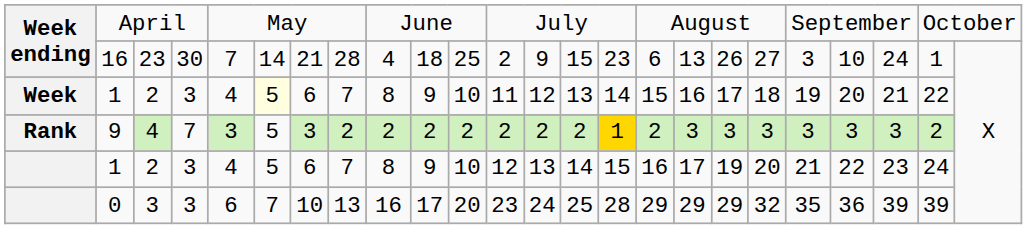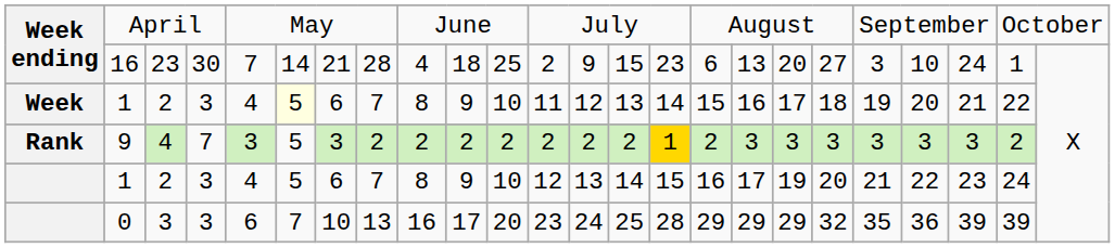Week ending / 16 | column 18: 26 -> 20
